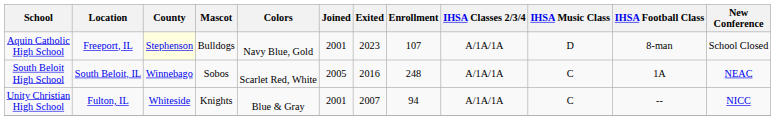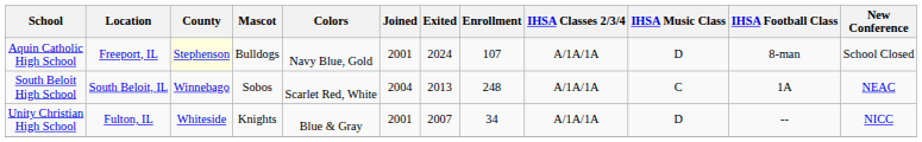Aquin Catholic High School | Exited: 2023 -> 2024
South Beloit High School | Joined: 2005 -> 2004
South Beloit High School | Exited: 2016 -> 2013
Unity Christian High School | Enrollment: 94 -> 34
Unity Christian High School | IHSA Music Class: C -> D
